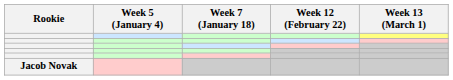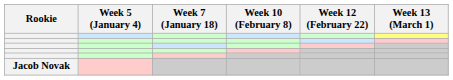+ column: Week 10 (February 8)
